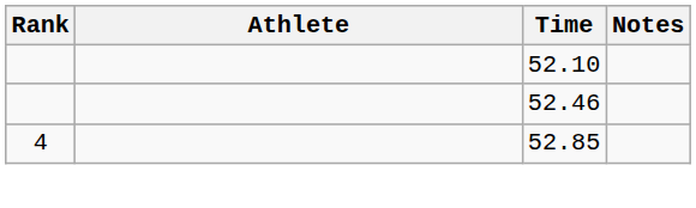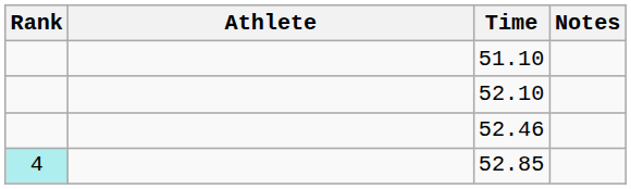+ row: 51.10
52.85 | Rank: no background -> paleturquoise background
